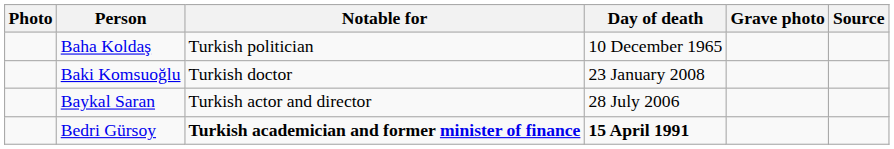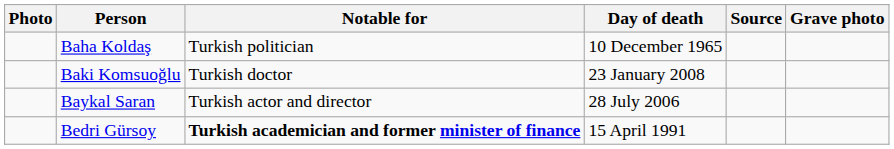columns swapped: Grave photo <-> Source
Bedri Gürsoy | Day of death: bold -> normal
